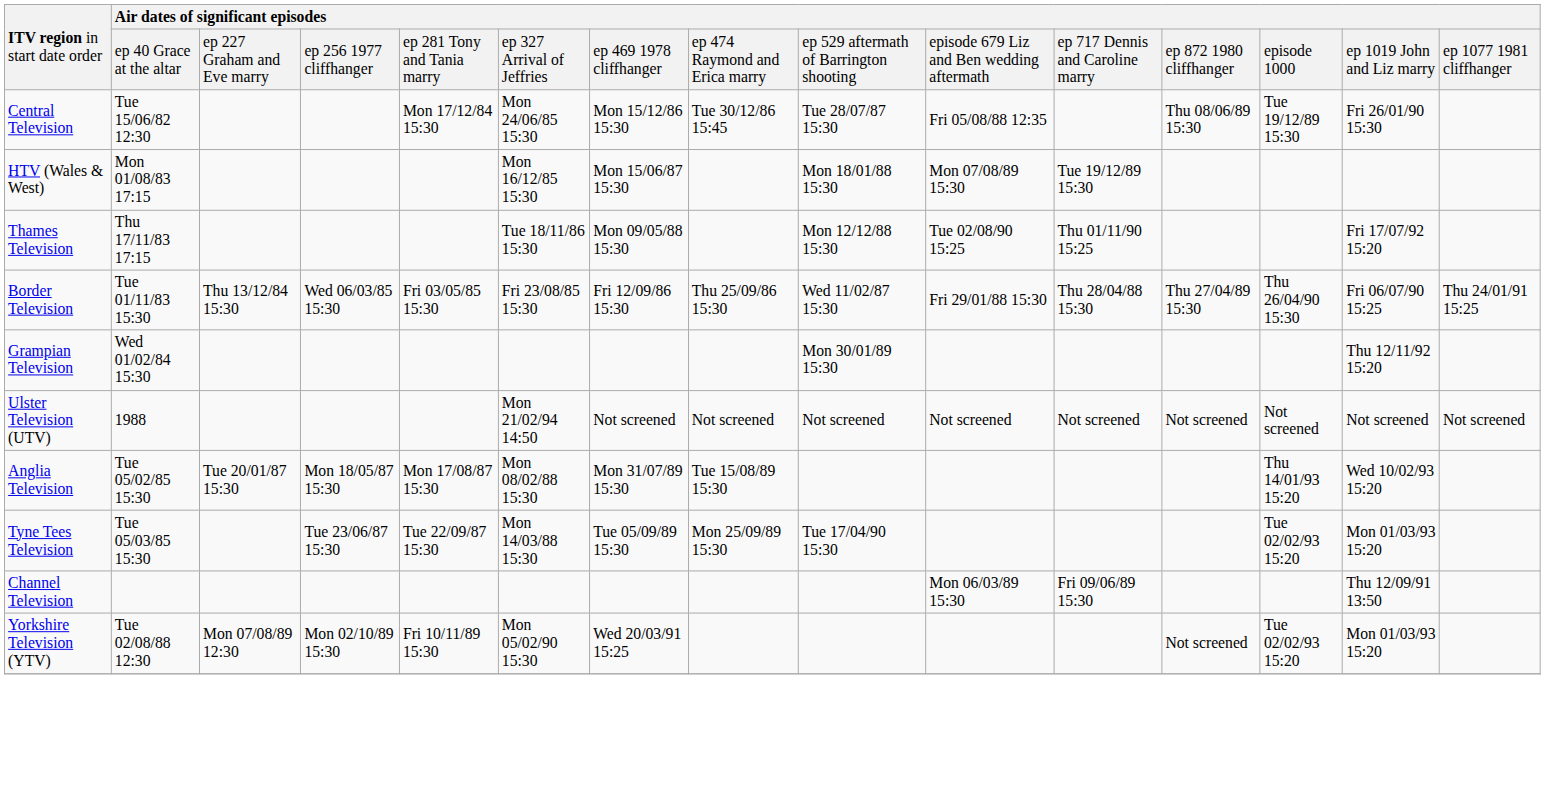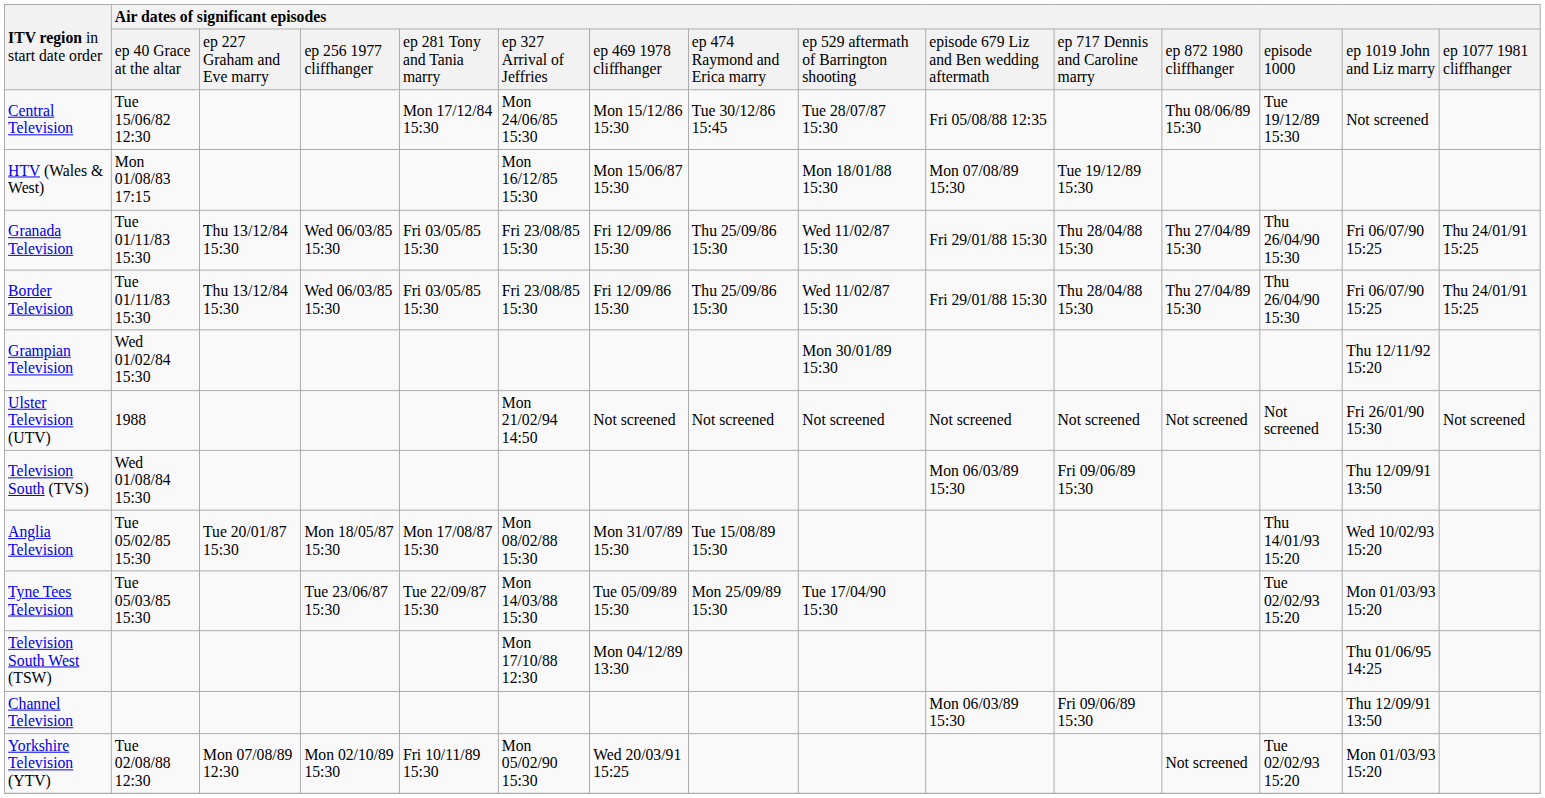Central Television | column 14: Fri 26/01/90 15:30 -> Not screened
- row: Thames Television | Thu 17/11/83 17:15 | Tue 18/11/86 15:30 | Mon 09/05/88 15:30 | Mon 12/12/88 15:30 | Tue 02/08/90 15:25 | Thu 01/11/90 15:25 | Fri 17/07/92 15:20
+ row: Granada Television | Tue 01/11/83 15:30 | Thu 13/12/84 15:30 | Wed 06/03/85 15:30 | Fri 03/05/85 15:30 | Fri 23/08/85 15:30 | Fri 12/09/86 15:30 | Thu 25/09/86 15:30 | Wed 11/02/87 15:30 | Fri 29/01/88 15:30 | Thu 28/04/88 15:30 | Thu 27/04/89 15:30 | Thu 26/04/90 15:30 | Fri 06/07/90 15:25 | Thu 24/01/91 15:25
Ulster Television (UTV) | column 14: Not screened -> Fri 26/01/90 15:30
+ row: Television South (TVS) | Wed 01/08/84 15:30 | Mon 06/03/89 15:30 | Fri 09/06/89 15:30 | Thu 12/09/91 13:50
+ row: Television South West (TSW) | Mon 17/10/88 12:30 | Mon 04/12/89 13:30 | Thu 01/06/95 14:25
